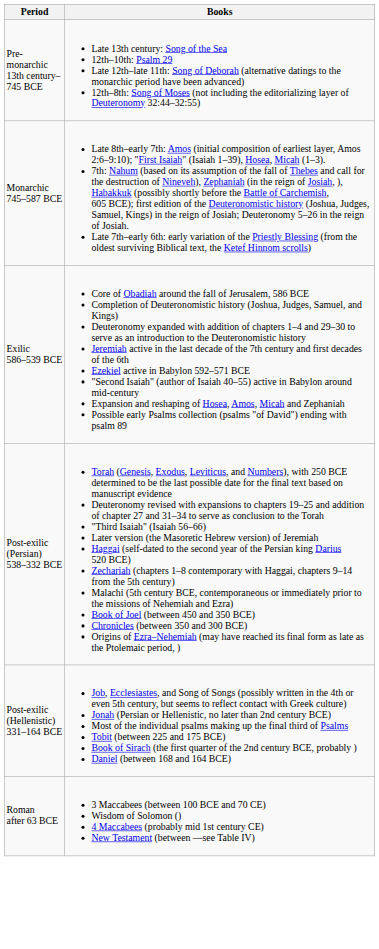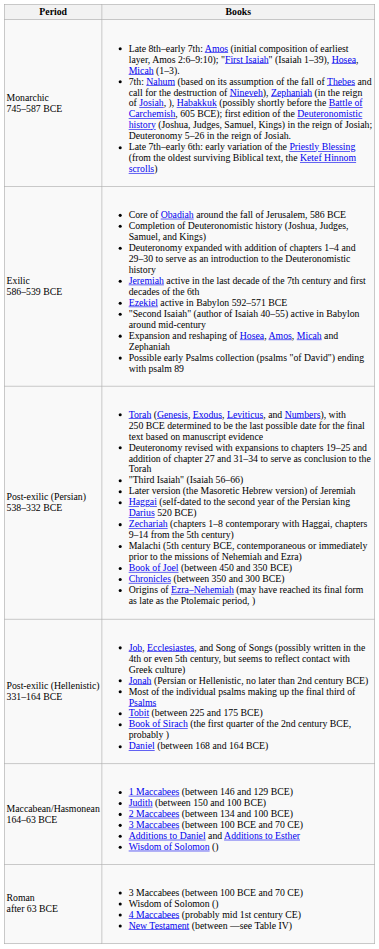- row: Pre-monarchic 13th century–745 BCE | Late 13th century: Song of the Sea 12th–10th: Psalm 29 Late 12th–late 11th: Song of Deborah (alternative datings to the monarchic period have been advanced) 12th–8th: Song of Moses (not including the editorializing layer of Deuteronomy 32:44–32:55)
+ row: Maccabean/Hasmonean 164–63 BCE | 1 Maccabees (between 146 and 129 BCE) Judith (between 150 and 100 BCE) 2 Maccabees (between 134 and 100 BCE) 3 Maccabees (between 100 BCE and 70 CE) Additions to Daniel and Additions to Esther Wisdom of Solomon ()
